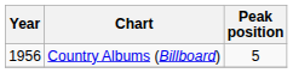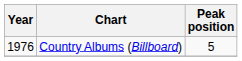Country Albums (Billboard) | Year: 1956 -> 1976
